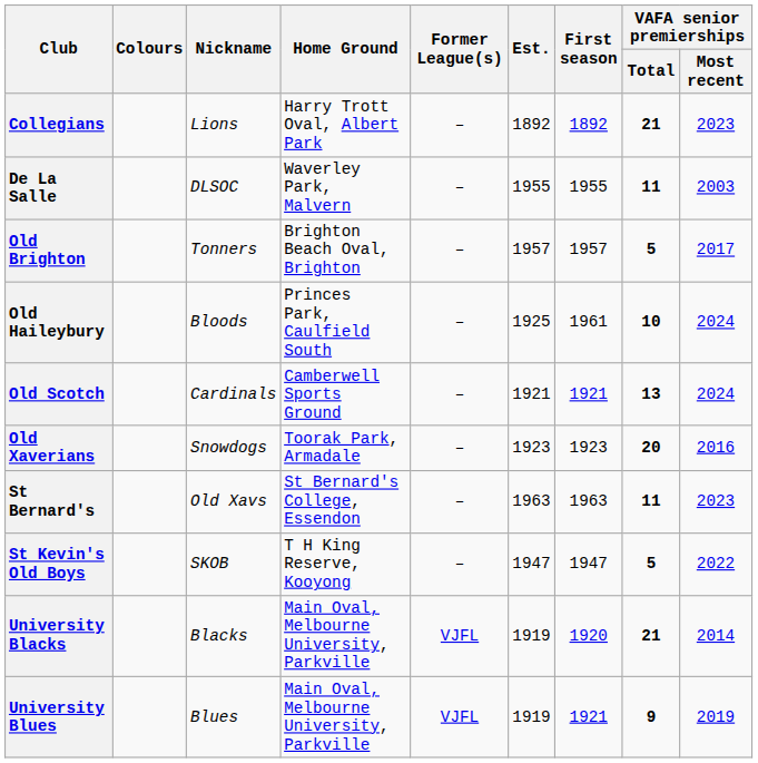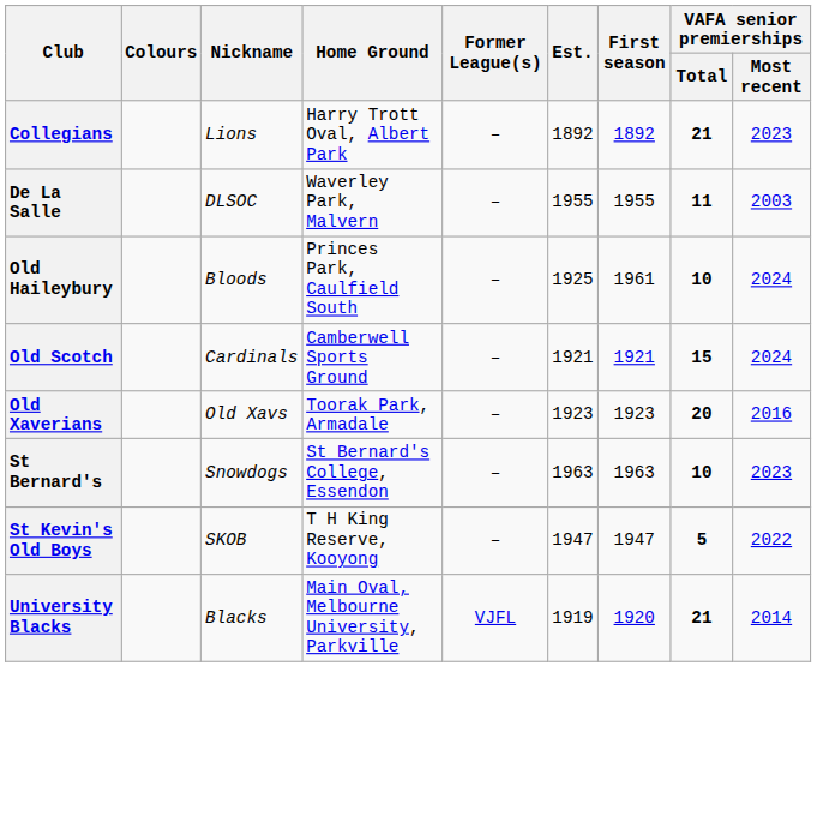- row: Old Brighton | Tonners | Brighton Beach Oval, Brighton | – | 1957 | 1957 | 5 | 2017
Old Scotch | VAFA senior premierships / Total: 13 -> 15
Old Xaverians | Nickname: Snowdogs -> Old Xavs
St Bernard's | Nickname: Old Xavs -> Snowdogs
St Bernard's | VAFA senior premierships / Total: 11 -> 10
- row: University Blues | Blues | Main Oval, Melbourne University, Parkville | VJFL | 1919 | 1921 | 9 | 2019
